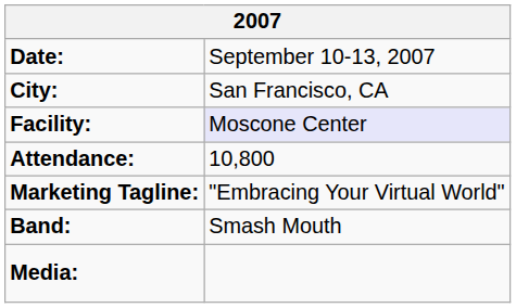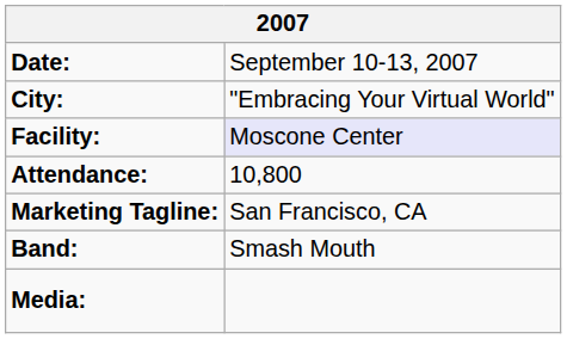City: | column 2: San Francisco, CA -> "Embracing Your Virtual World"
Marketing Tagline: | column 2: "Embracing Your Virtual World" -> San Francisco, CA
